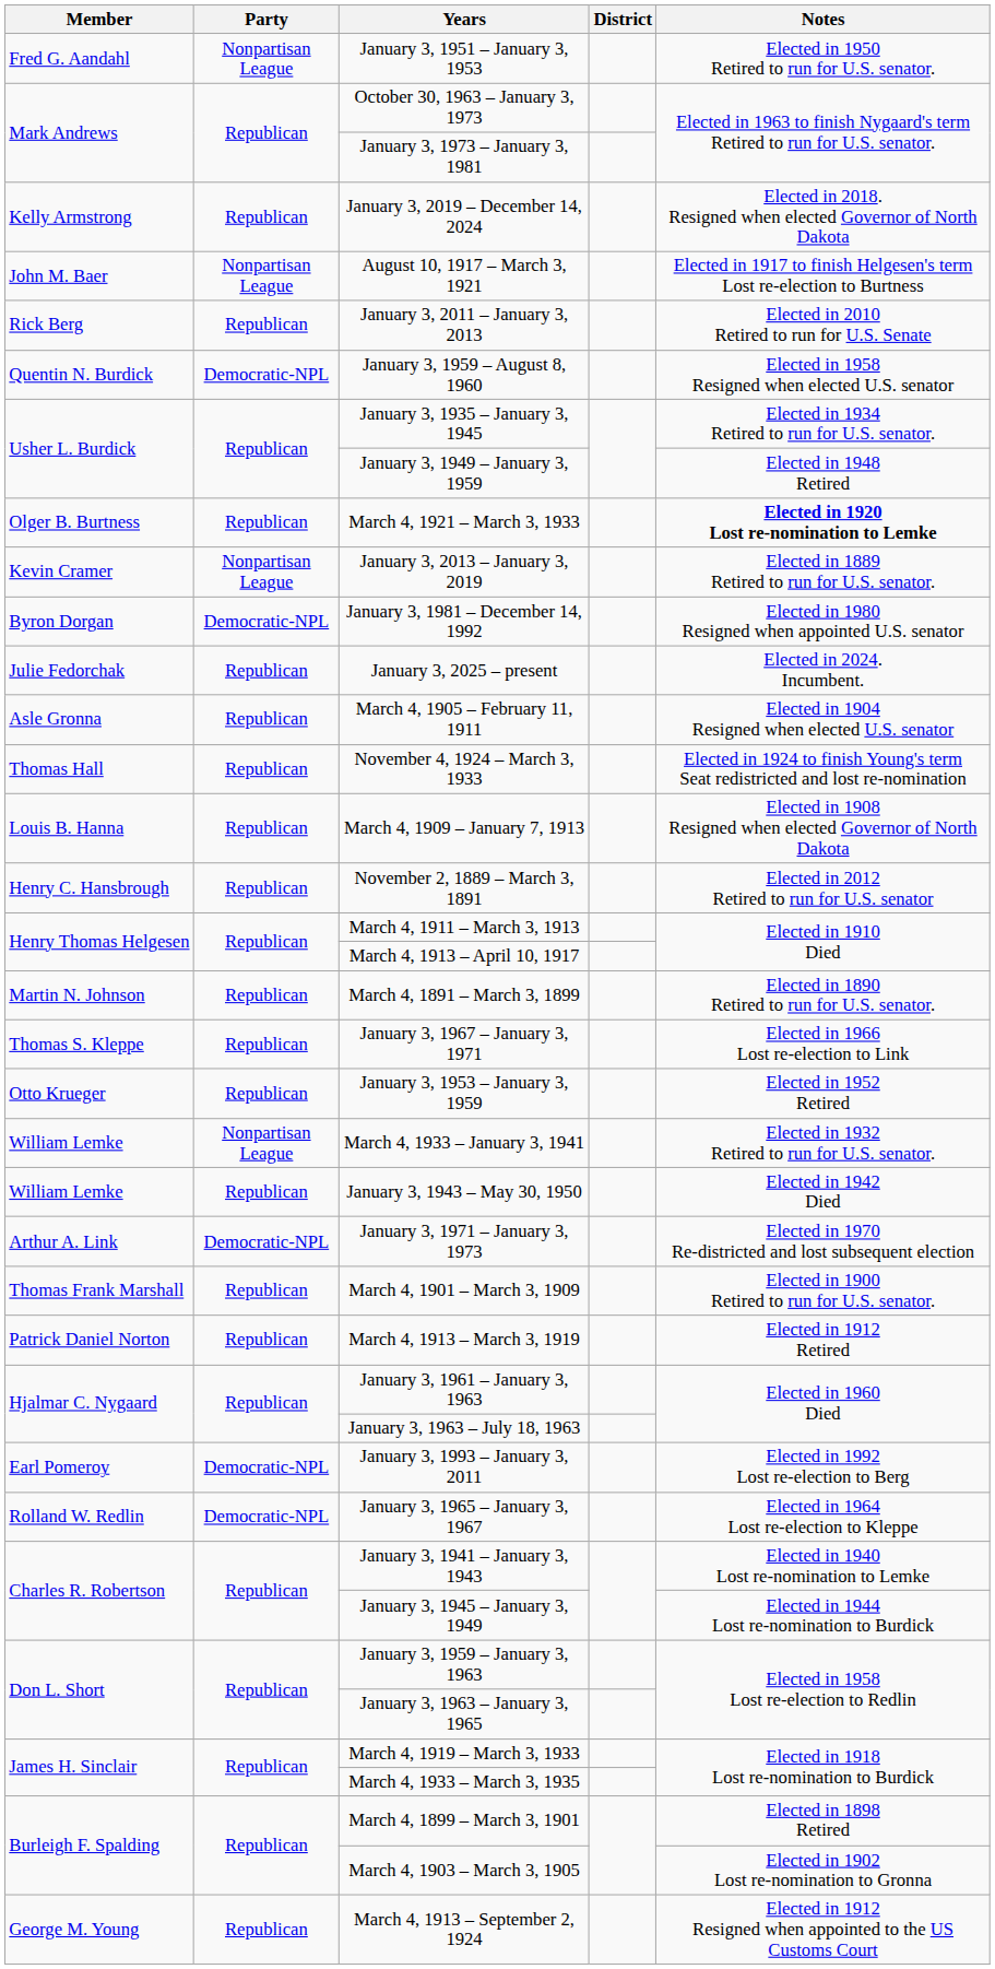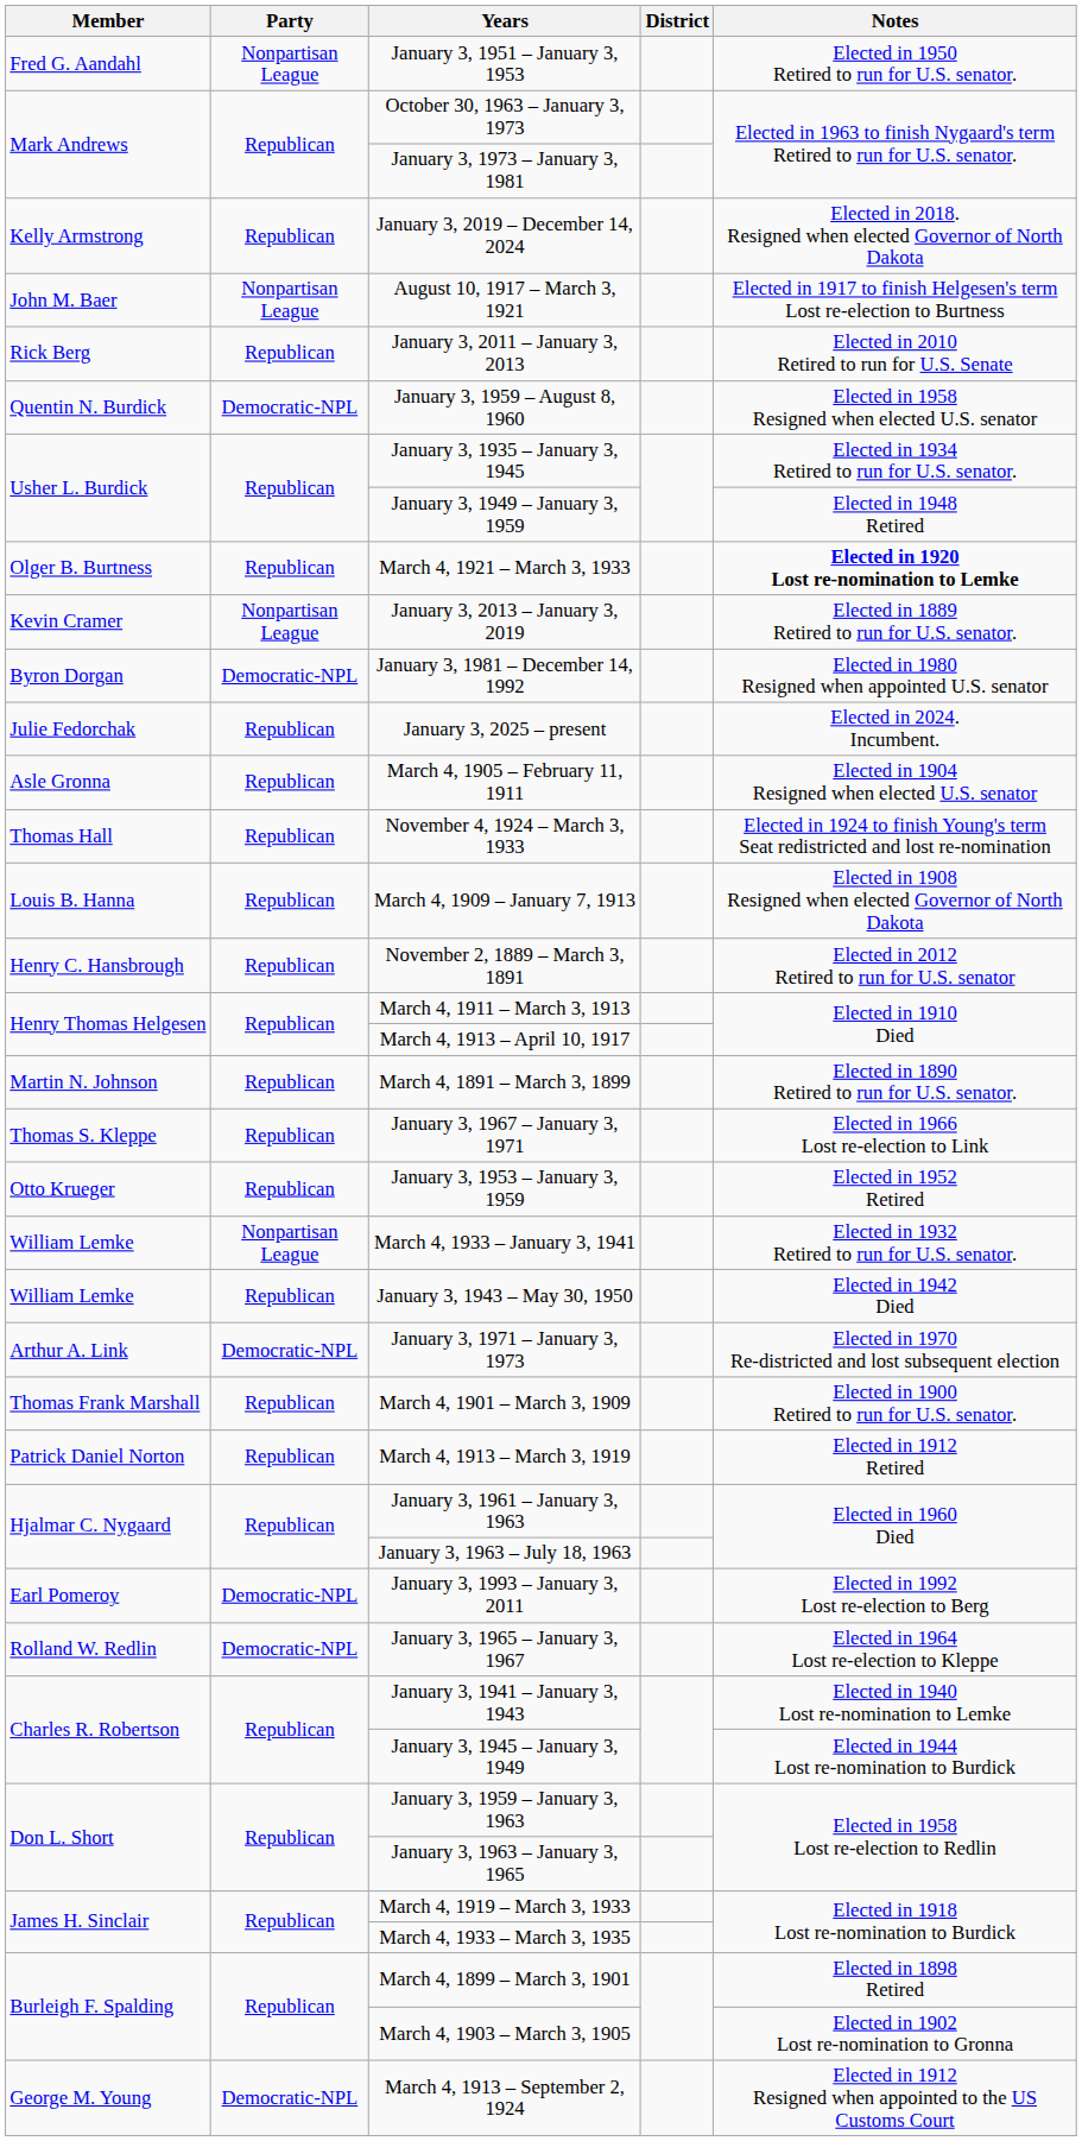March 4, 1913 – September 2, 1924 | Party: Republican -> Democratic-NPL
